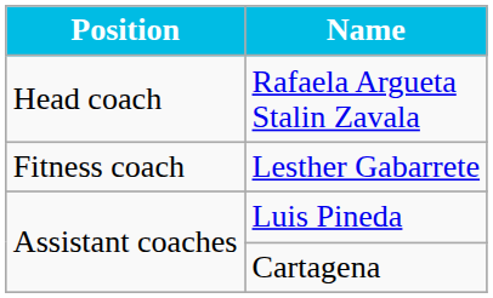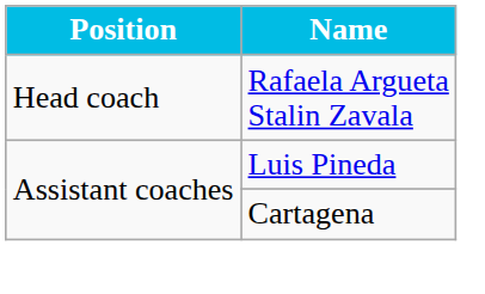- row: Fitness coach | Lesther Gabarrete
